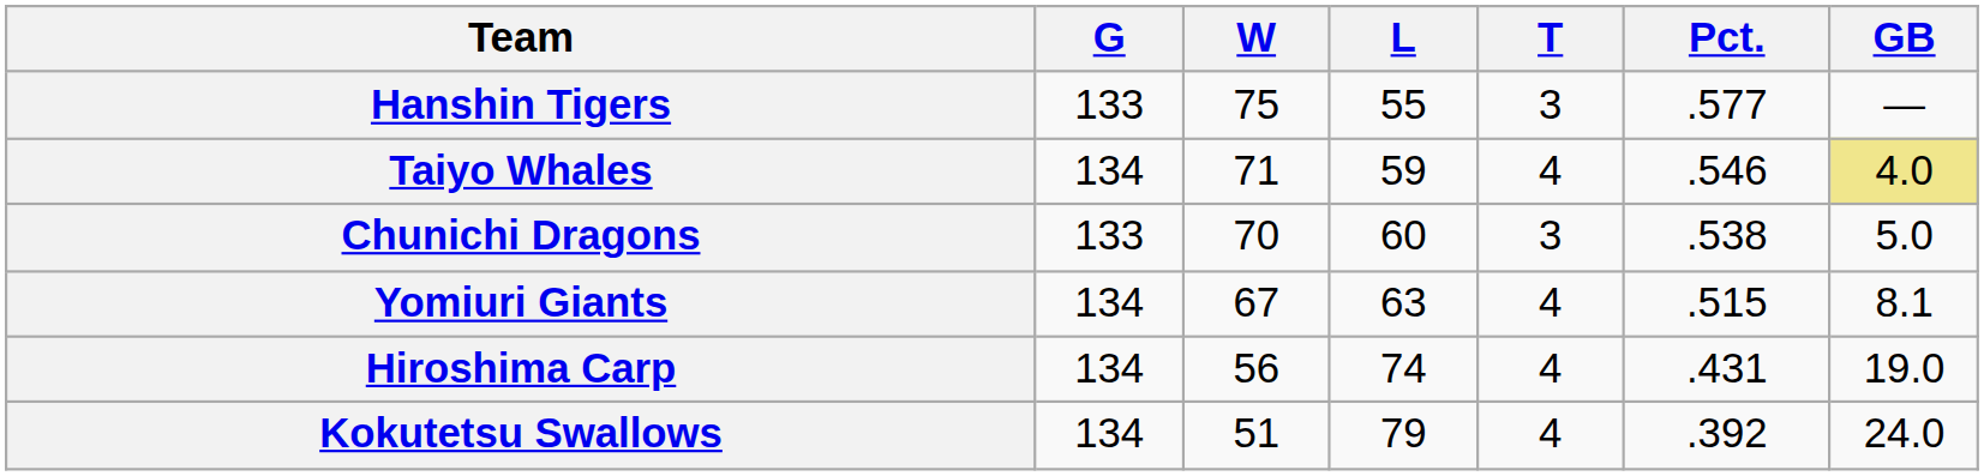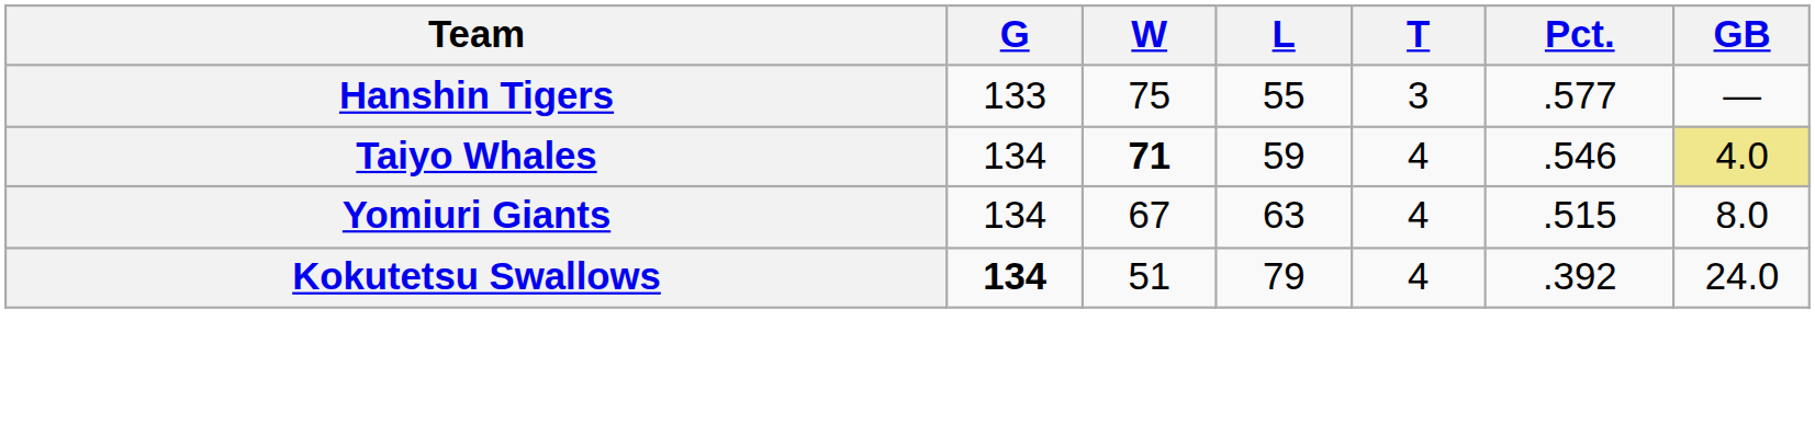Taiyo Whales | W: normal -> bold
- row: Chunichi Dragons | 133 | 70 | 60 | 3 | .538 | 5.0
Yomiuri Giants | GB: 8.1 -> 8.0
- row: Hiroshima Carp | 134 | 56 | 74 | 4 | .431 | 19.0
Kokutetsu Swallows | G: normal -> bold
